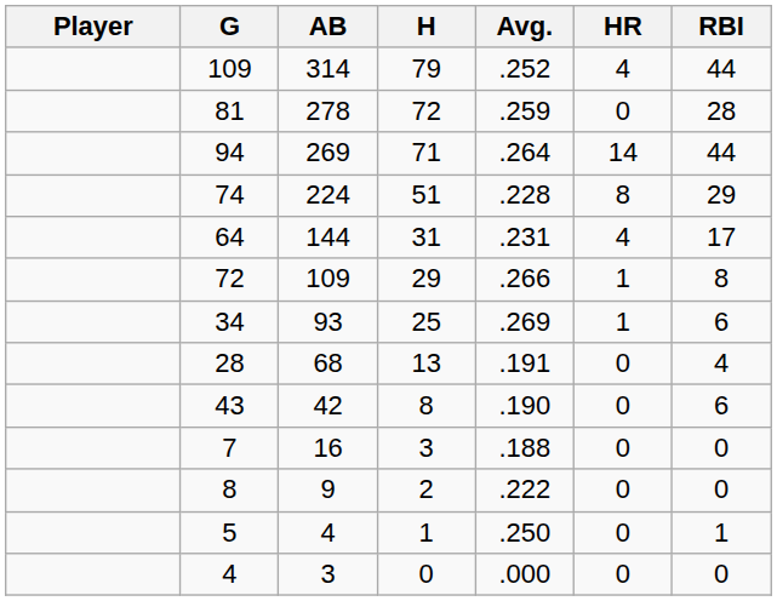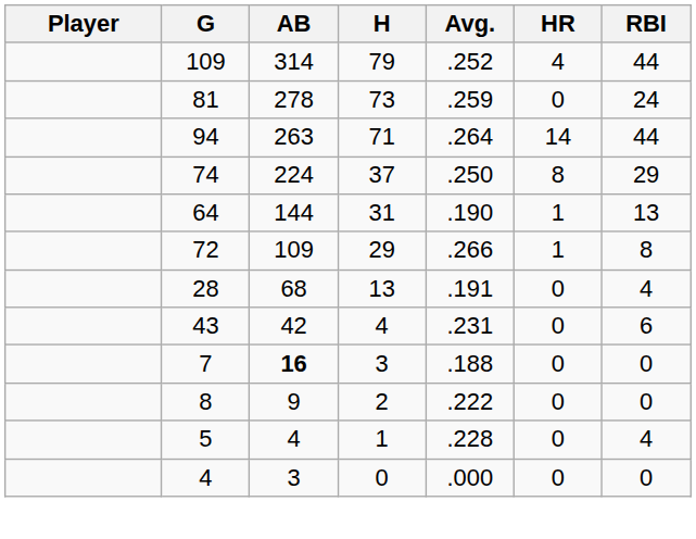81 | H: 72 -> 73
81 | RBI: 28 -> 24
94 | AB: 269 -> 263
74 | H: 51 -> 37
74 | Avg.: .228 -> .250
64 | Avg.: .231 -> .190
64 | HR: 4 -> 1
64 | RBI: 17 -> 13
- row: 34 | 93 | 25 | .269 | 1 | 6
43 | H: 8 -> 4
43 | Avg.: .190 -> .231
7 | AB: normal -> bold
5 | Avg.: .250 -> .228
5 | RBI: 1 -> 4
